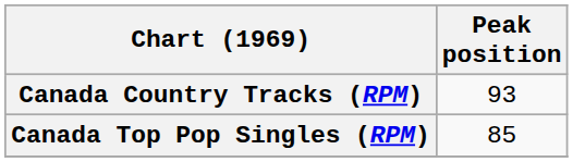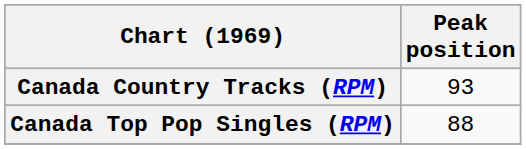Canada Top Pop Singles (RPM) | Peak position: 85 -> 88
